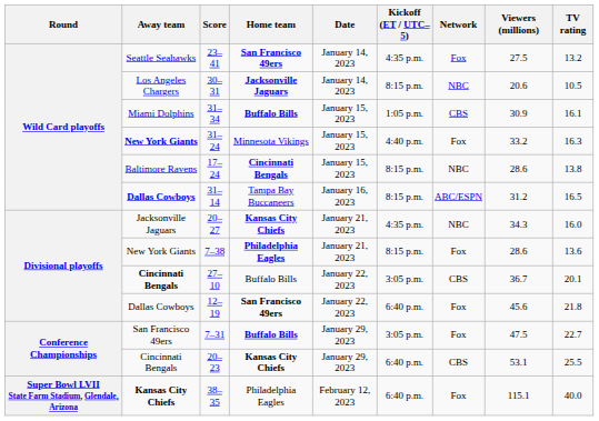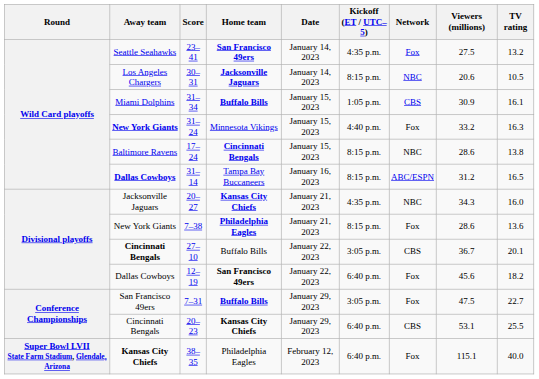12–19 | TV rating: 21.8 -> 18.2
